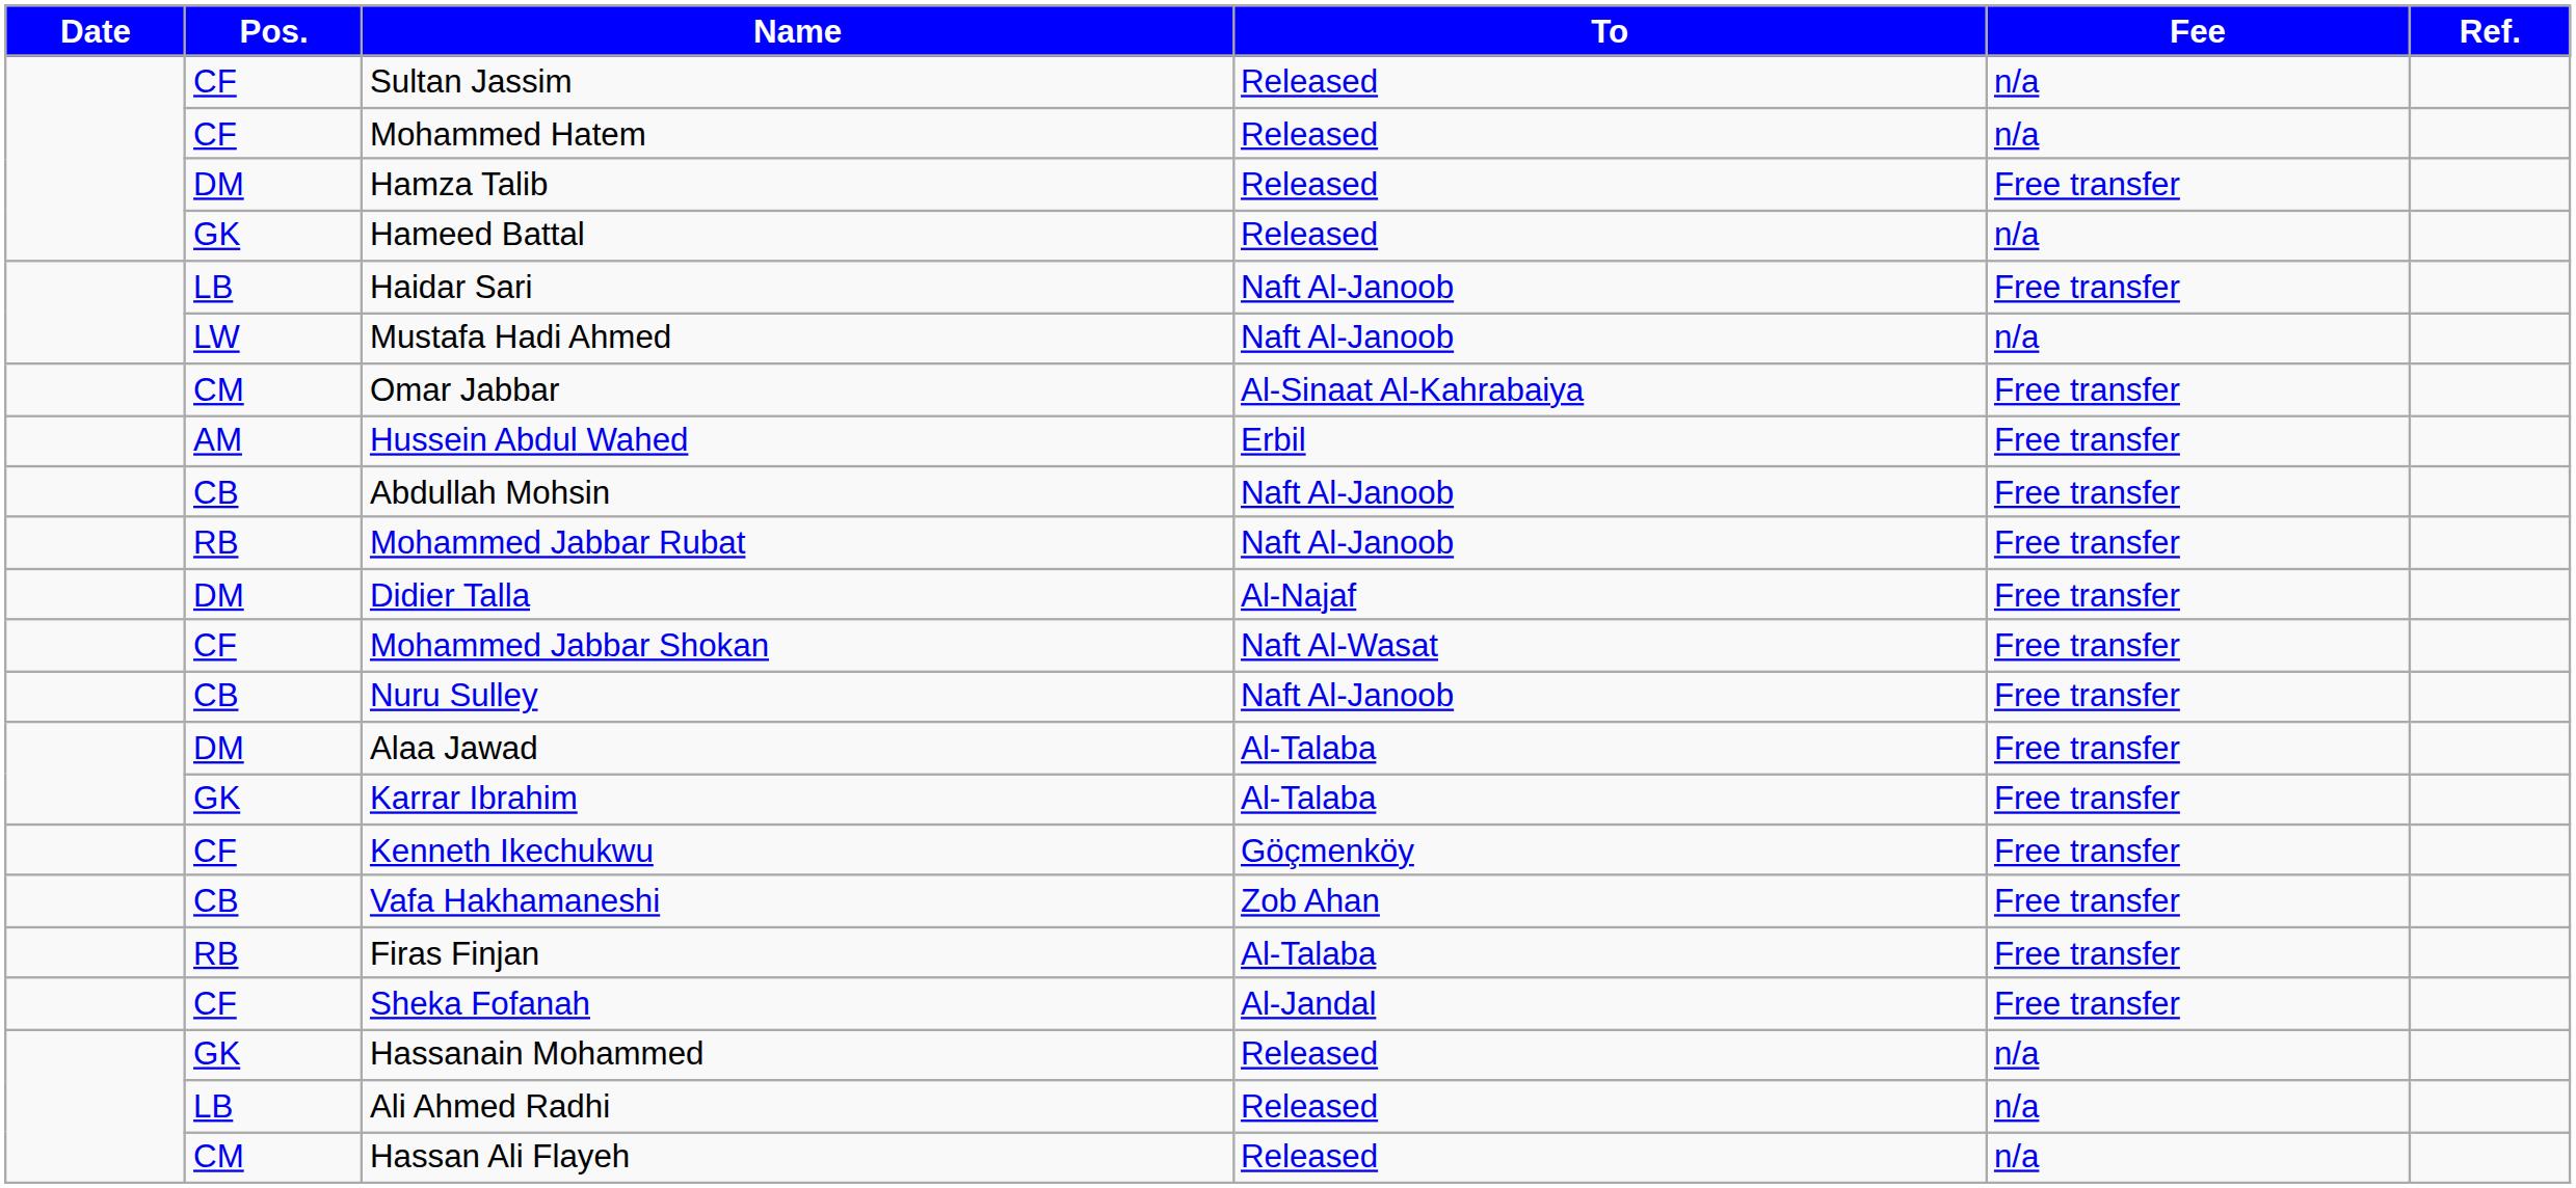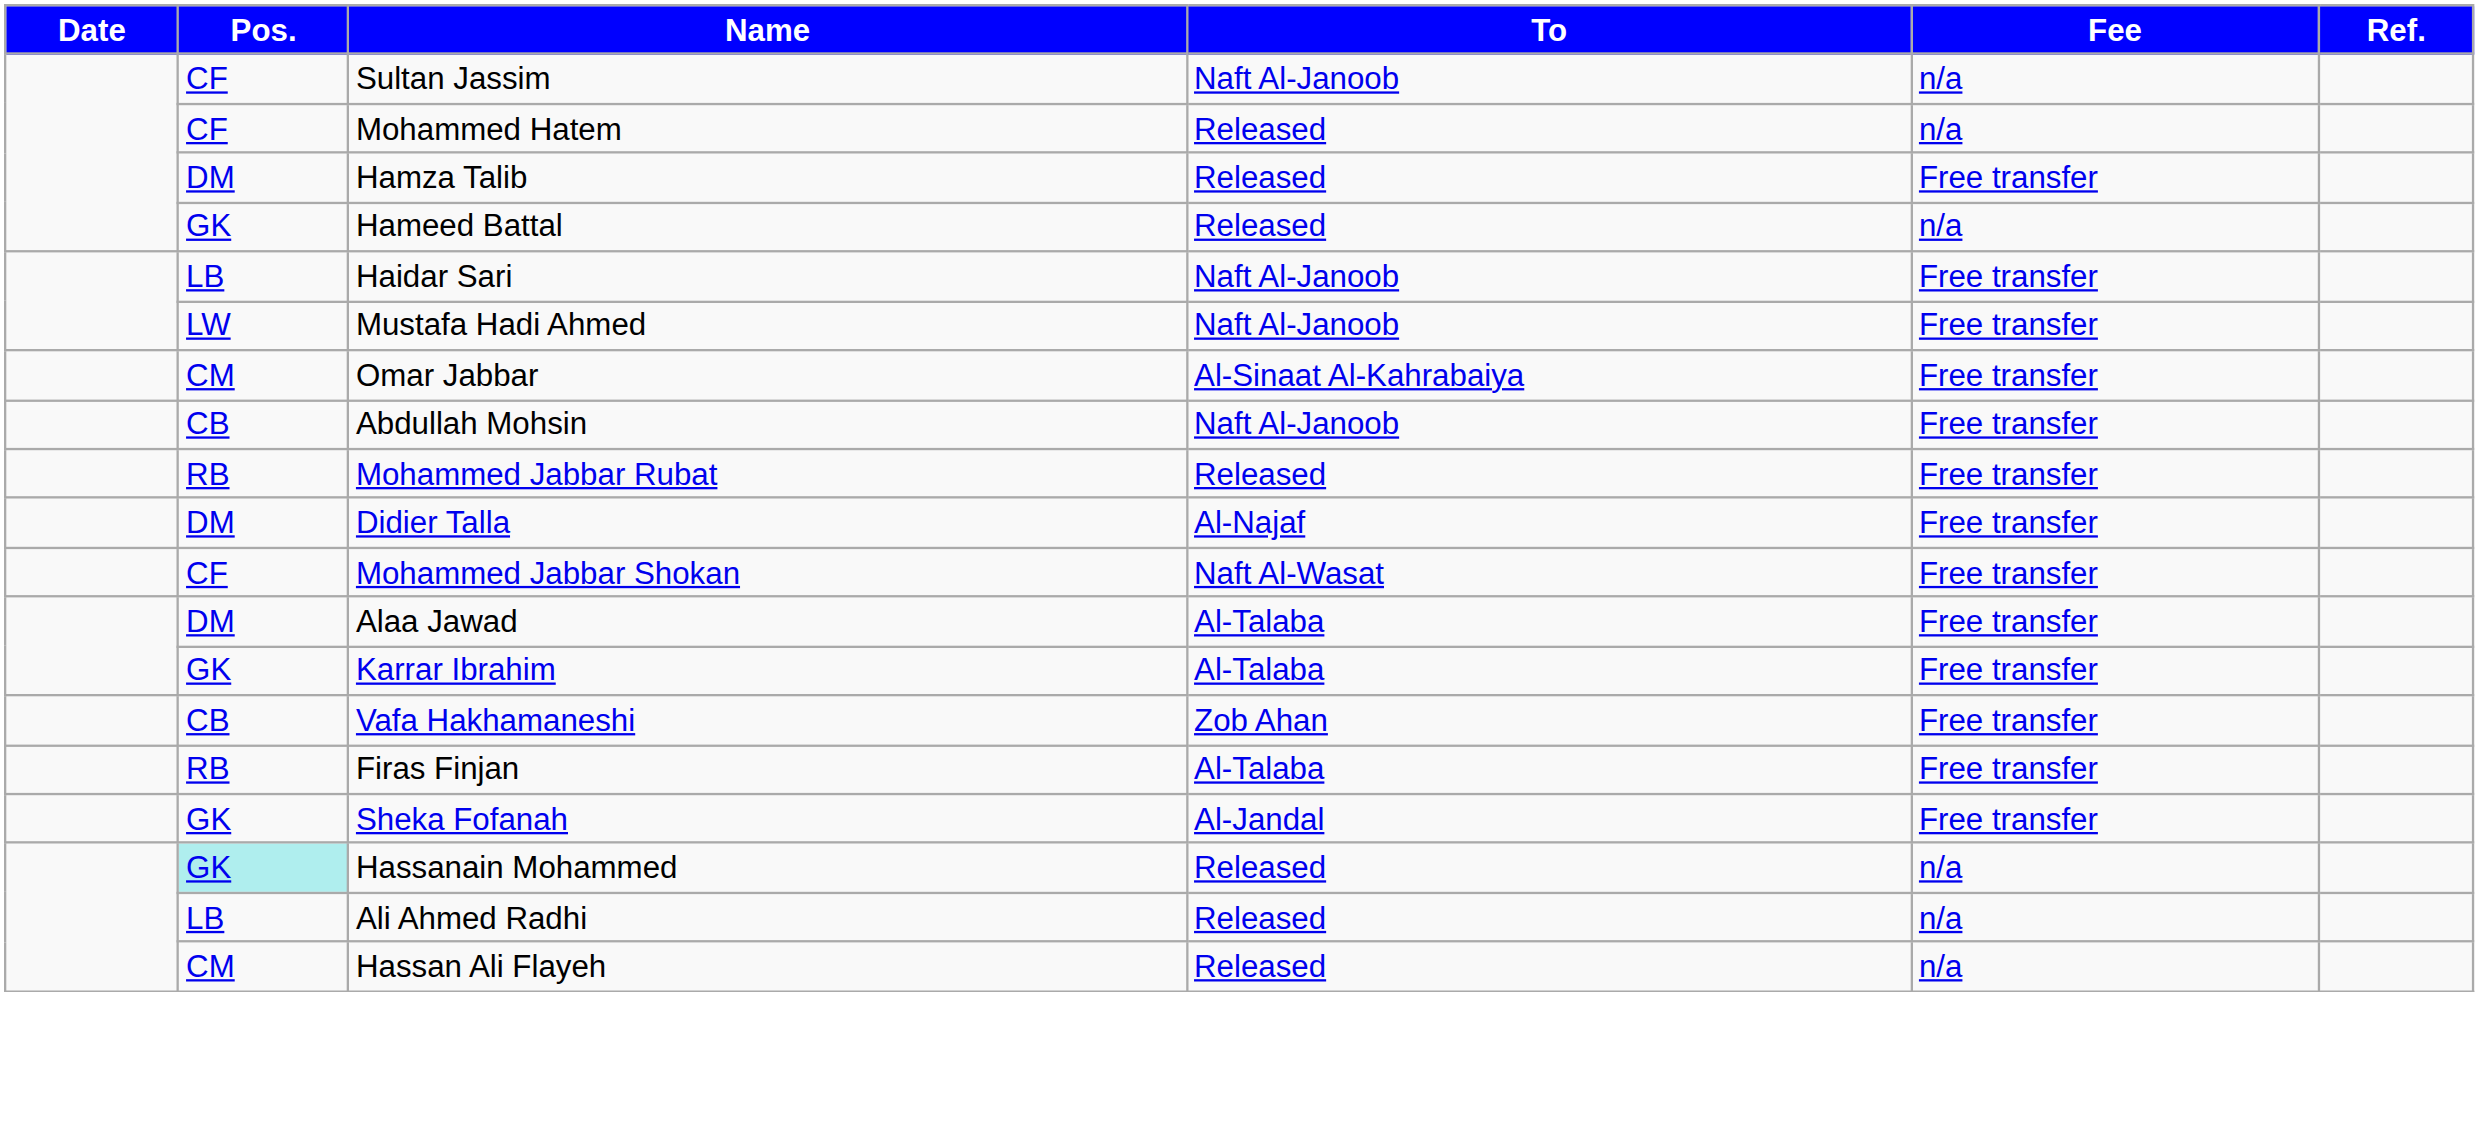Sultan Jassim | To: Released -> Naft Al-Janoob
Mustafa Hadi Ahmed | Fee: n/a -> Free transfer
- row: AM | Hussein Abdul Wahed | Erbil | Free transfer
Mohammed Jabbar Rubat | To: Naft Al-Janoob -> Released
- row: CB | Nuru Sulley | Naft Al-Janoob | Free transfer
- row: CF | Kenneth Ikechukwu | Göçmenköy | Free transfer
Sheka Fofanah | Pos.: CF -> GK
Hassanain Mohammed | Pos.: no background -> paleturquoise background
